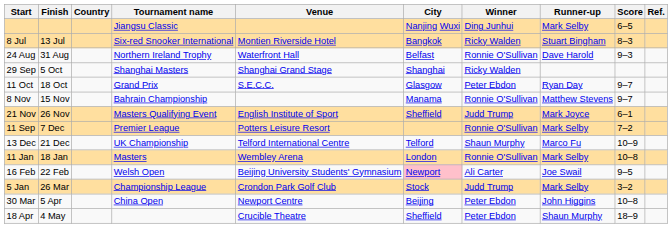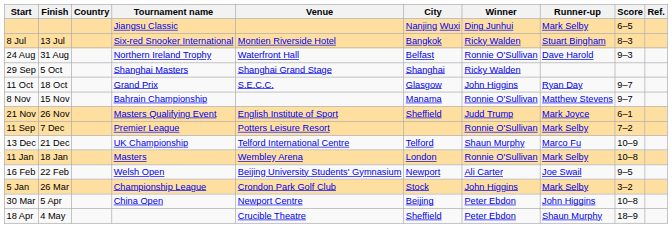11 Oct | Winner: Peter Ebdon -> John Higgins
16 Feb | City: pink background -> no background
5 Jan | Winner: Judd Trump -> John Higgins
